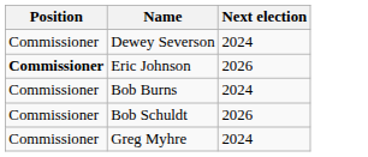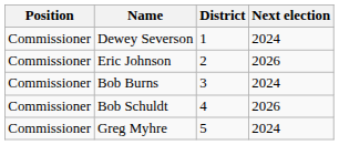+ column: District | 1 | 2 | 3 | 4 | 5
Eric Johnson | Position: bold -> normal
